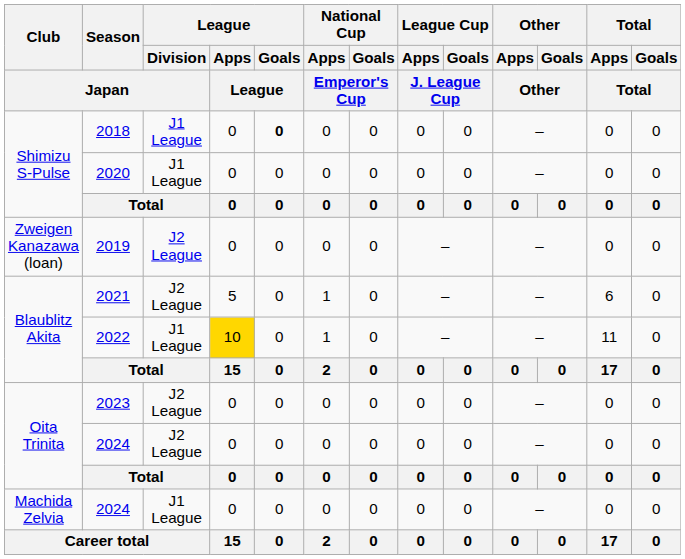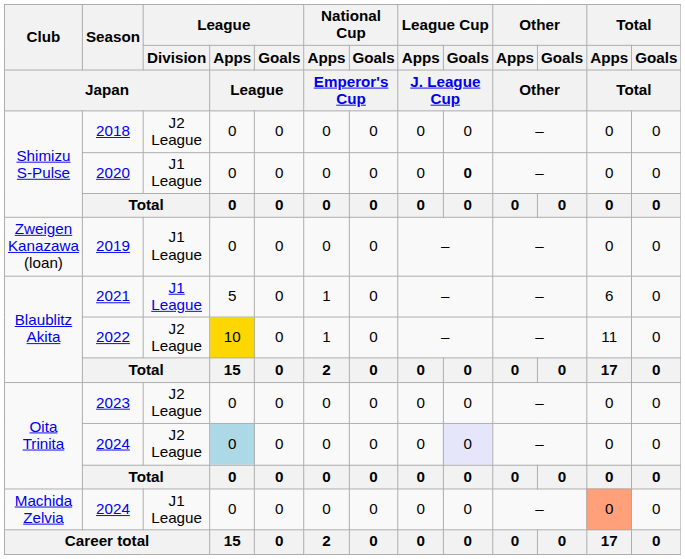2018 | League / Division / Japan: J1 League -> J2 League
2018 | League / Goals / League: bold -> normal
2020 | League Cup / Goals / J. League Cup: normal -> bold
2019 | League / Division / Japan: J2 League -> J1 League
2021 | League / Division / Japan: J2 League -> J1 League
2022 | League / Division / Japan: J1 League -> J2 League
Oita Trinita / 2024 | League / Apps / League: no background -> lightblue background
Oita Trinita / 2024 | League Cup / Goals / J. League Cup: no background -> lavender background
Machida Zelvia / 2024 | Total / Apps / Total: no background -> lightsalmon background
